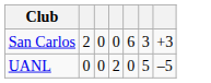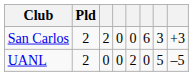+ column: Pld | 2 | 2
